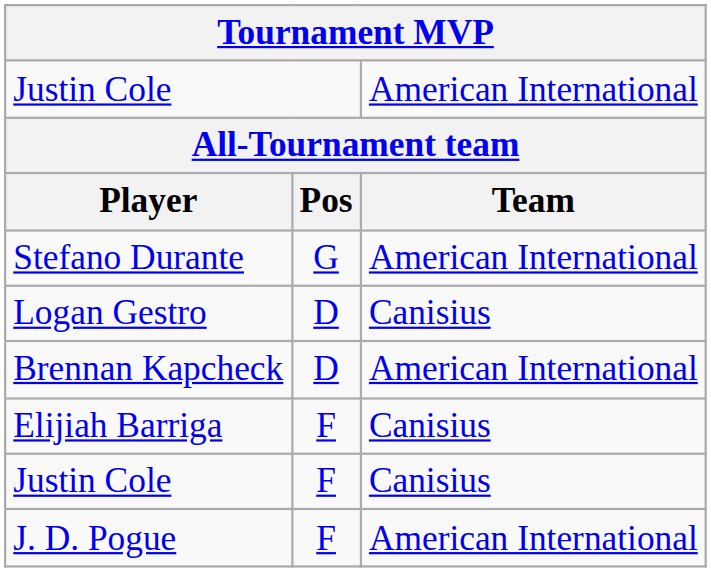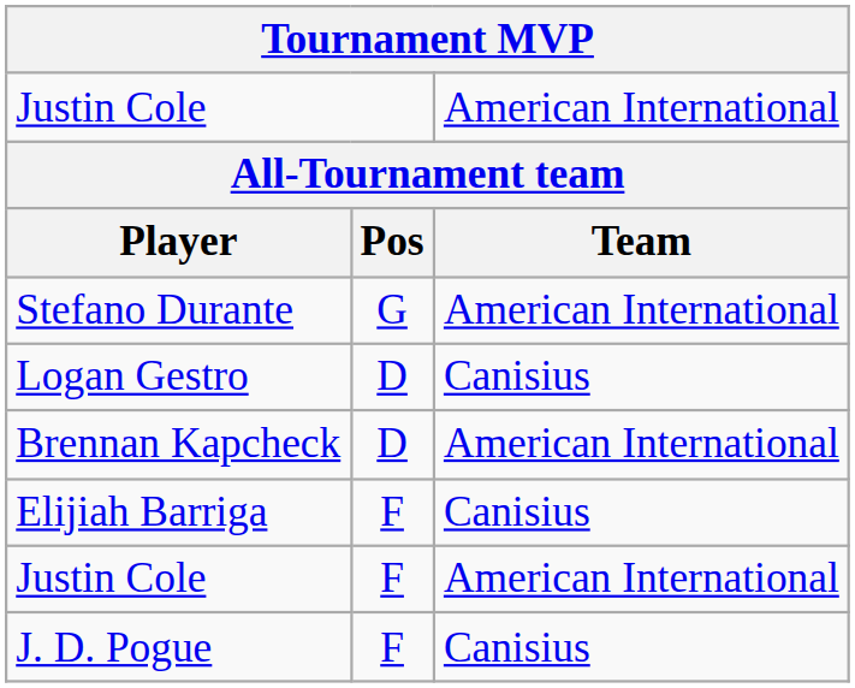Justin Cole / F | column 3: Canisius -> American International
J. D. Pogue | column 3: American International -> Canisius
